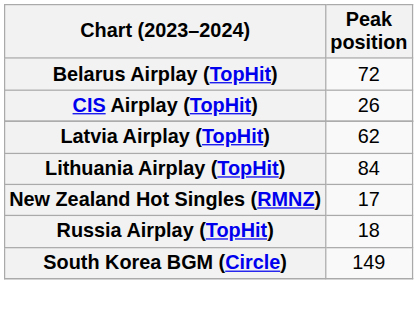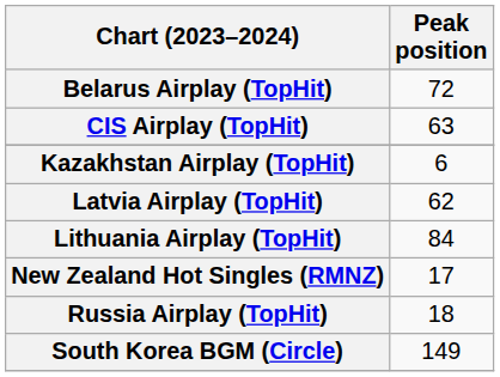CIS Airplay (TopHit) | Peak position: 26 -> 63
+ row: Kazakhstan Airplay (TopHit) | 6
